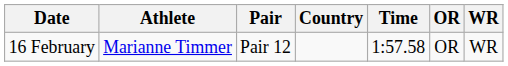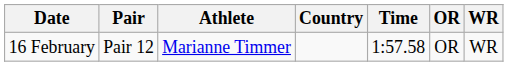columns swapped: Pair <-> Athlete
